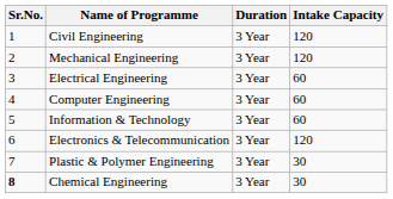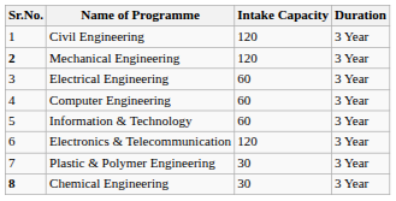columns swapped: Duration <-> Intake Capacity
Mechanical Engineering | Sr.No.: normal -> bold
